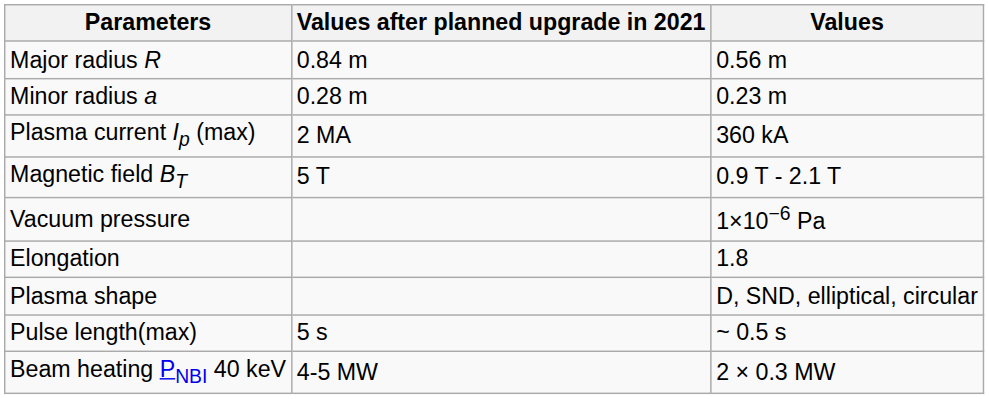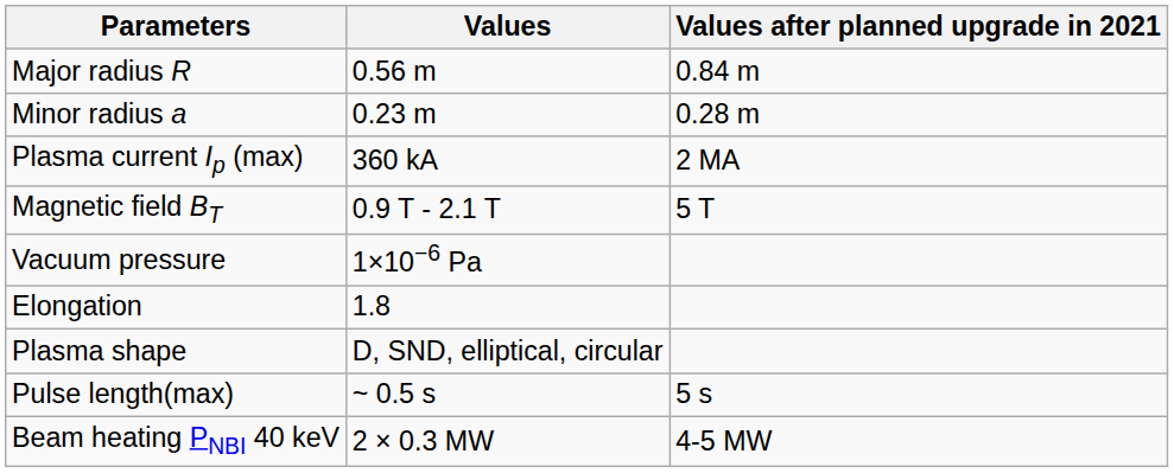columns swapped: Values <-> Values after planned upgrade in 2021
